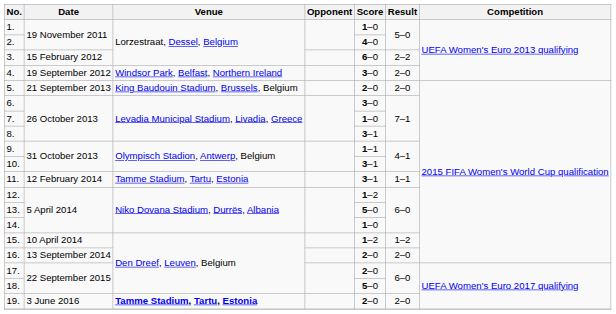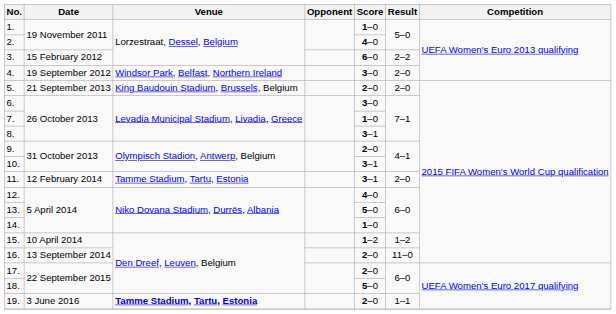9. | Score: 1–1 -> 2–0
11. | Result: 1–1 -> 2–0
12. | Score: 1–2 -> 4–0
16. | Result: 2–0 -> 11–0
19. | Result: 2–0 -> 1–1
